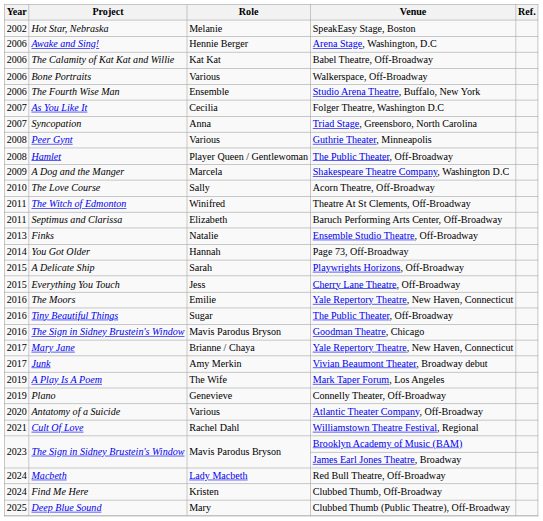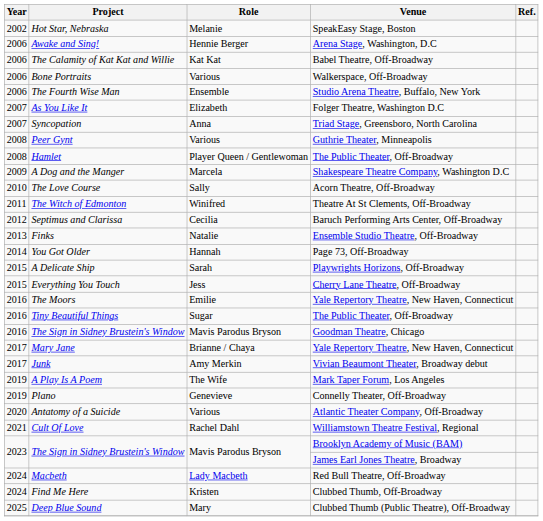As You Like It | Role: Cecilia -> Elizabeth
Septimus and Clarissa | Year: 2011 -> 2012
Septimus and Clarissa | Role: Elizabeth -> Cecilia
